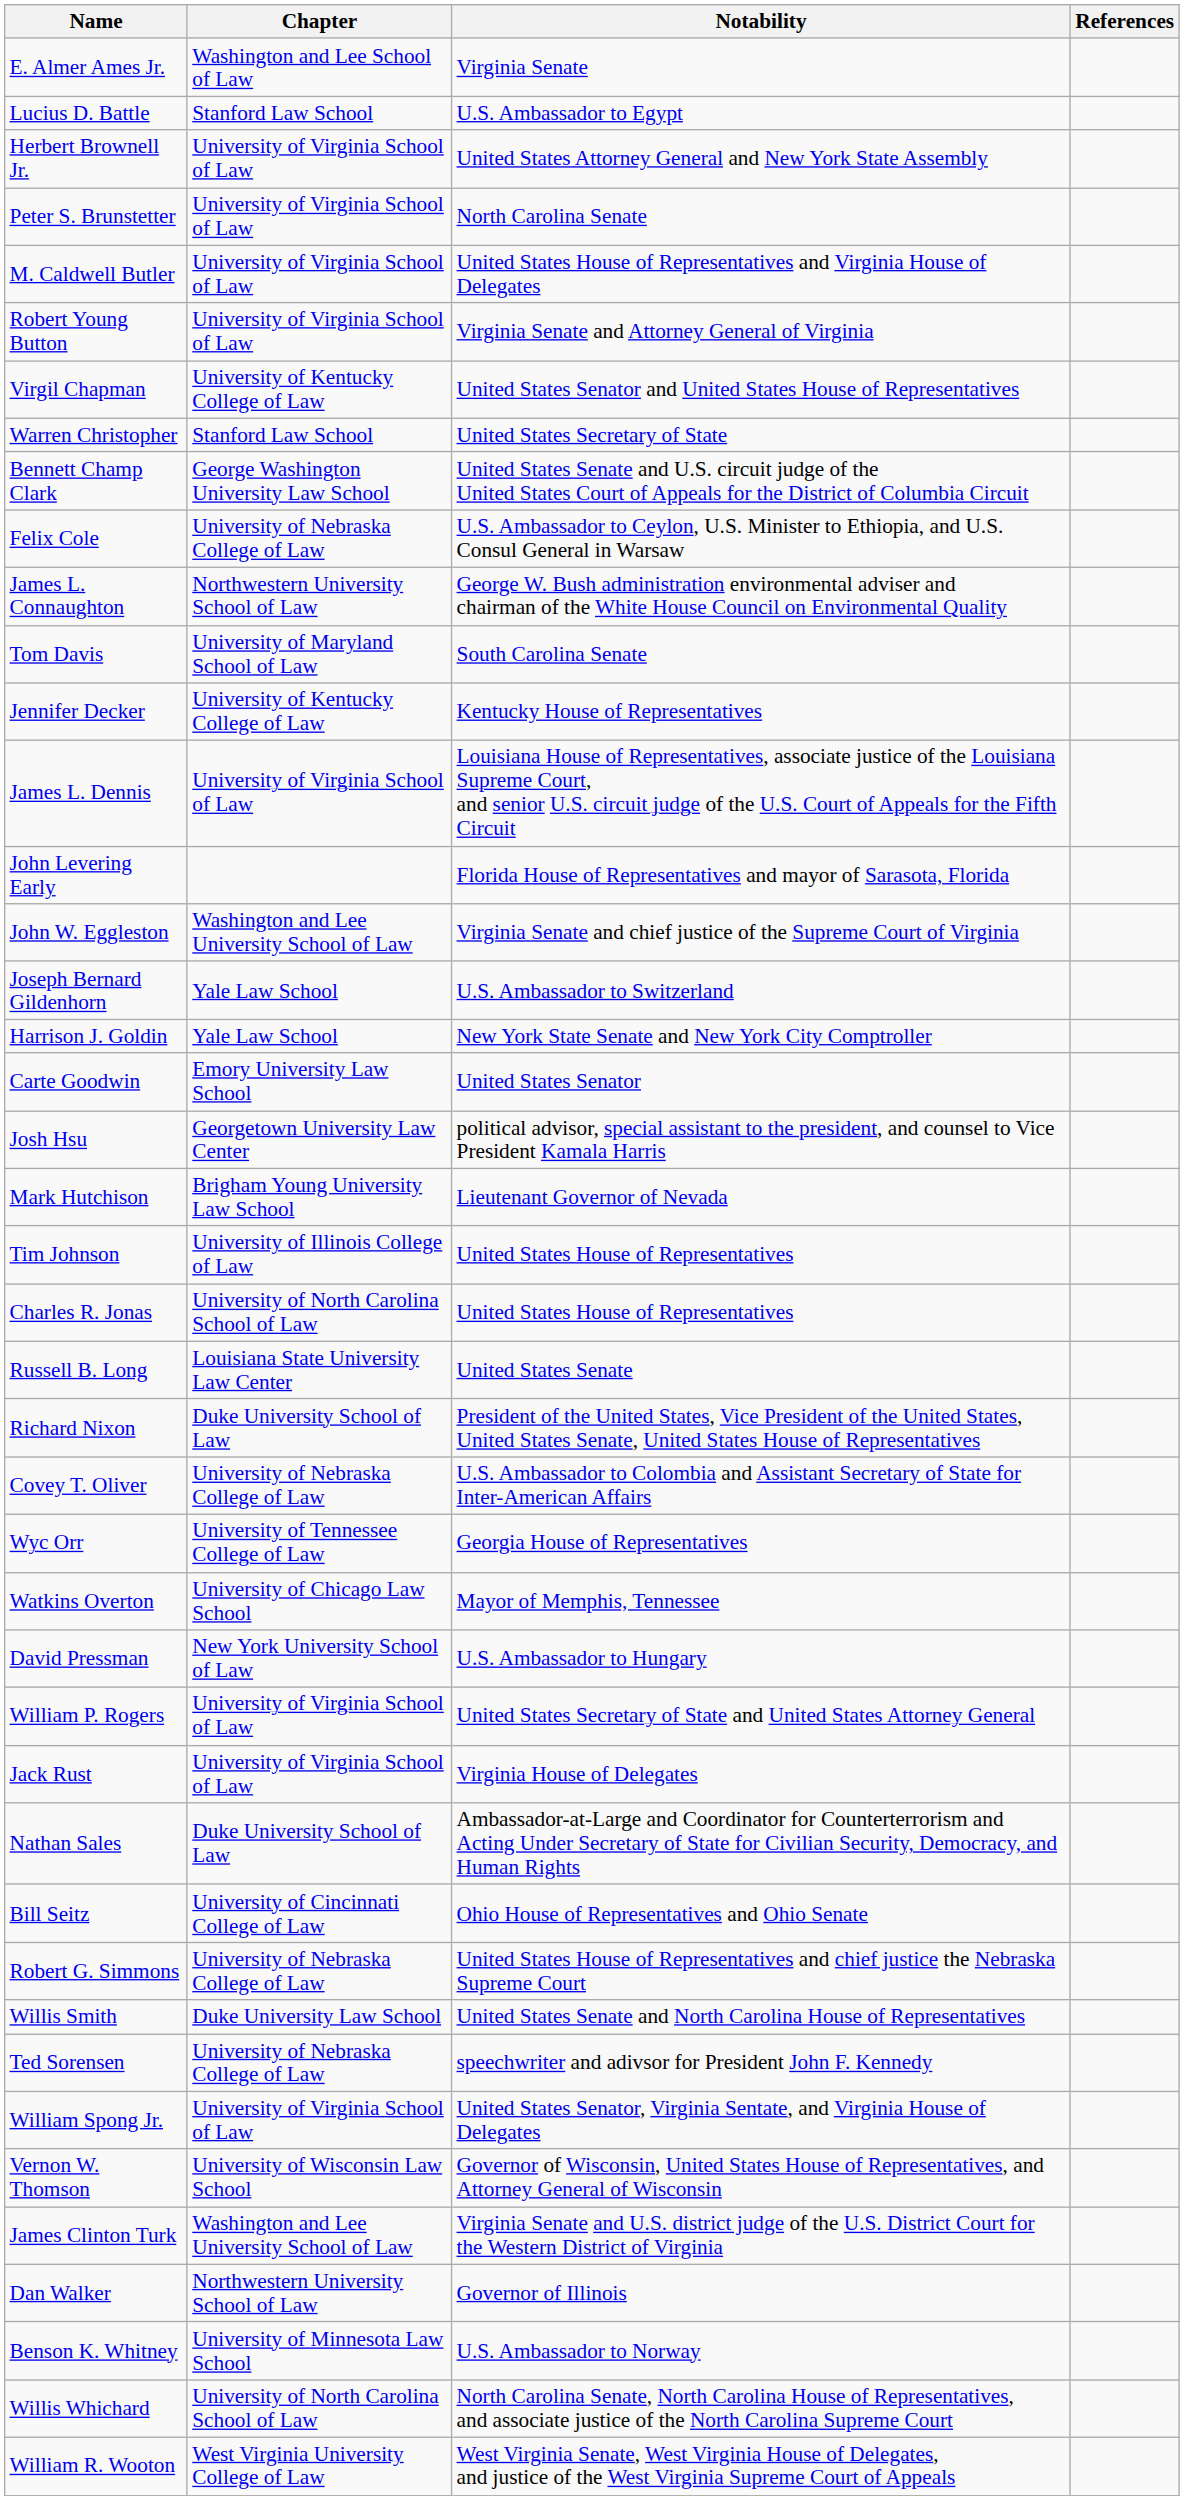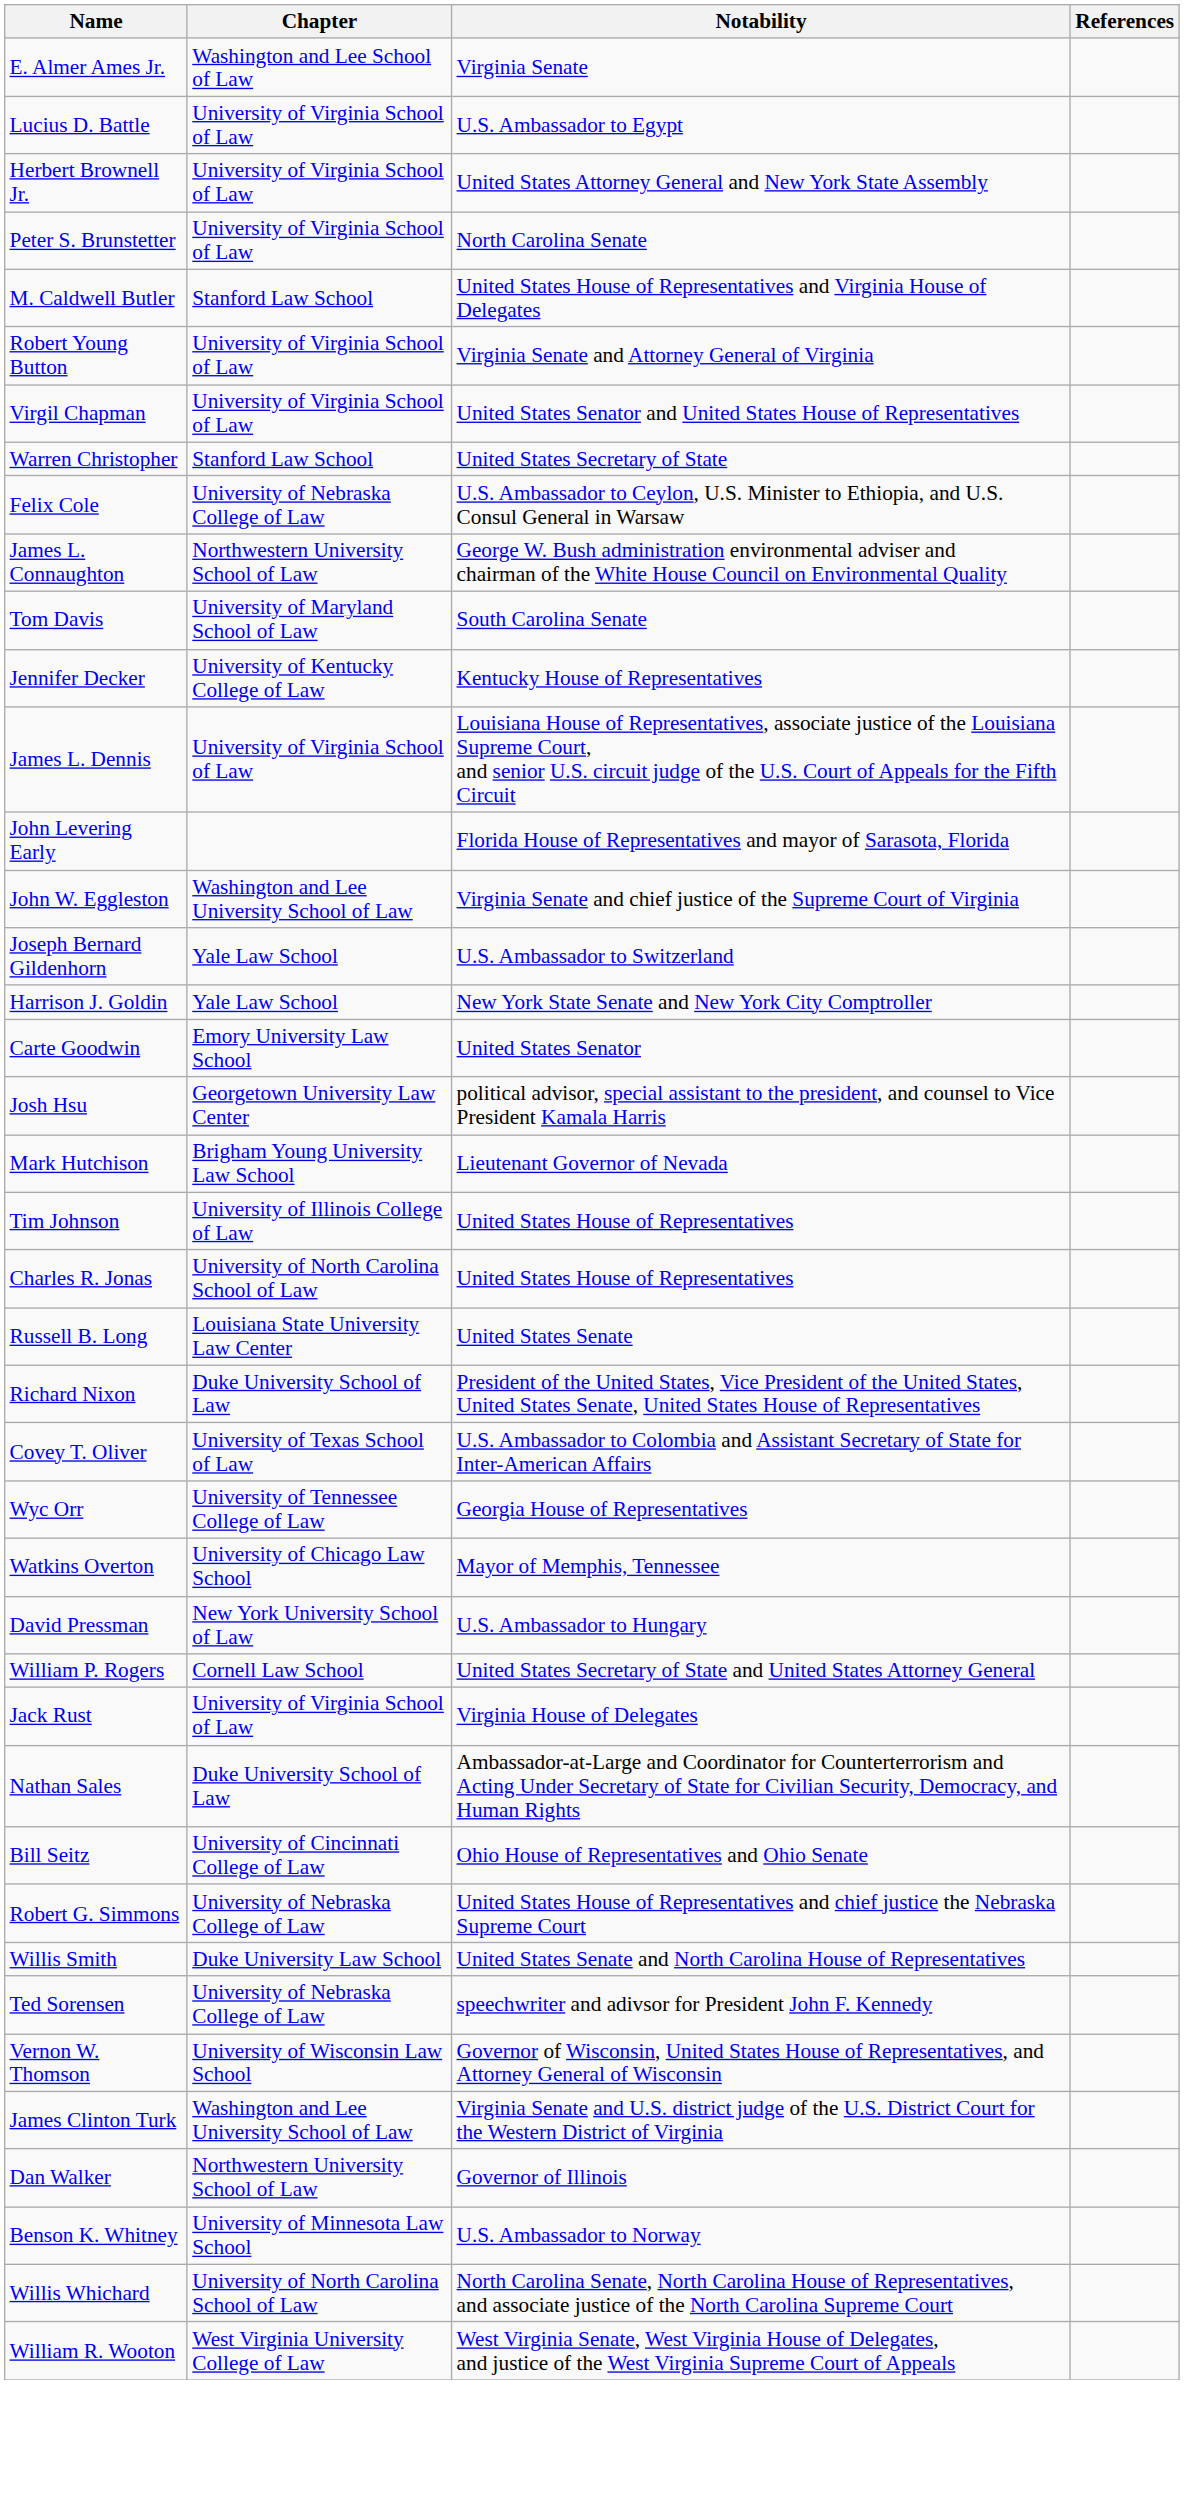Lucius D. Battle | Chapter: Stanford Law School -> University of Virginia School of Law
M. Caldwell Butler | Chapter: University of Virginia School of Law -> Stanford Law School
Virgil Chapman | Chapter: University of Kentucky College of Law -> University of Virginia School of Law
- row: Bennett Champ Clark | George Washington University Law School | United States Senate and U.S. circuit judge of the United States Court of Appeals for the District of Columbia Circuit
Covey T. Oliver | Chapter: University of Nebraska College of Law -> University of Texas School of Law
William P. Rogers | Chapter: University of Virginia School of Law -> Cornell Law School
- row: William Spong Jr. | University of Virginia School of Law | United States Senator, Virginia Sentate, and Virginia House of Delegates
